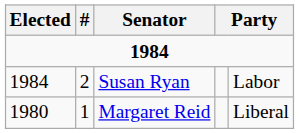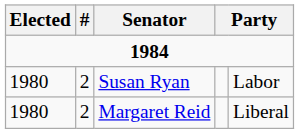Susan Ryan | Elected: 1984 -> 1980
Margaret Reid | #: 1 -> 2
